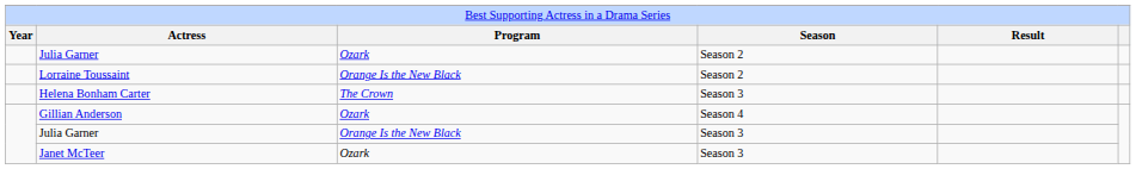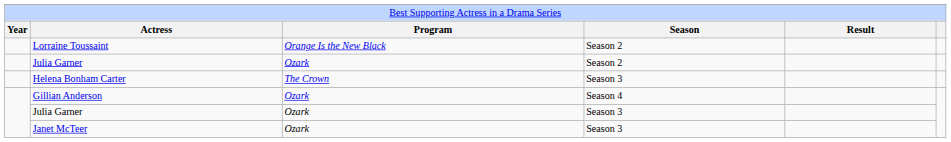rows swapped: Lorraine Toussaint <-> Julia Garner / Season 2
Julia Garner / Season 3 | column 3: Orange Is the New Black -> Ozark
